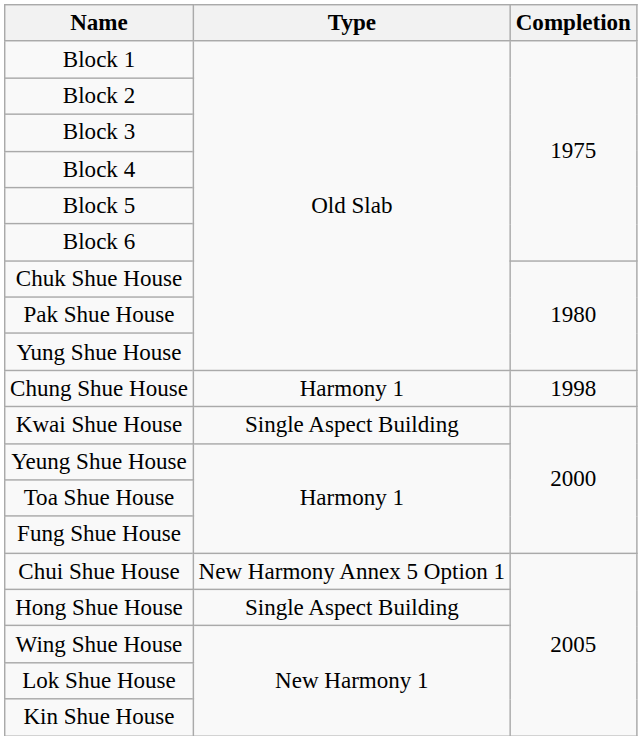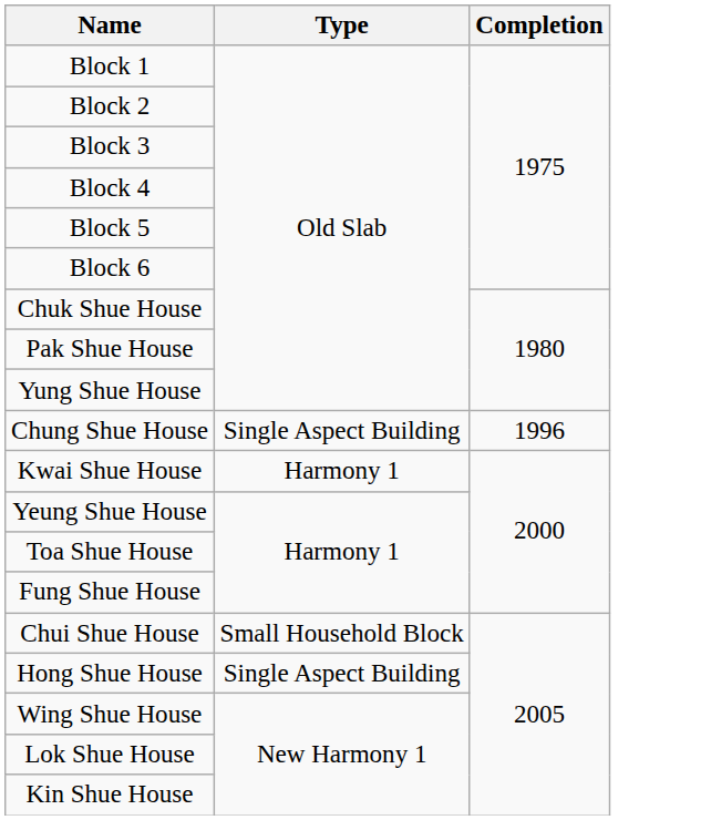Chung Shue House | Type: Harmony 1 -> Single Aspect Building
Chung Shue House | Completion: 1998 -> 1996
Kwai Shue House | Type: Single Aspect Building -> Harmony 1
Chui Shue House | Type: New Harmony Annex 5 Option 1 -> Small Household Block
